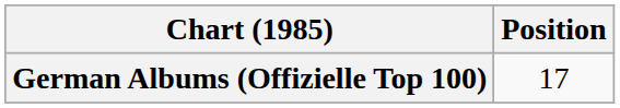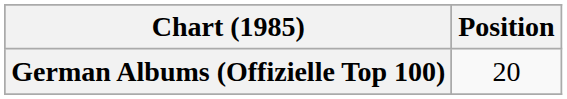German Albums (Offizielle Top 100) | Position: 17 -> 20
